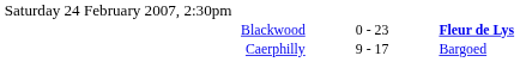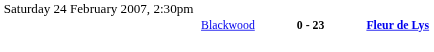Blackwood | column 2: normal -> bold
- row: Caerphilly | 9 - 17 | Bargoed
